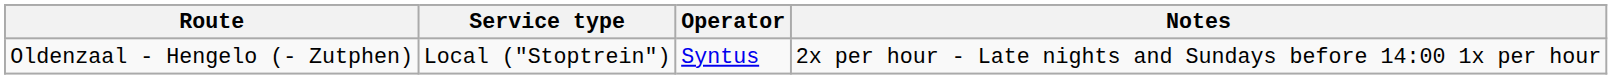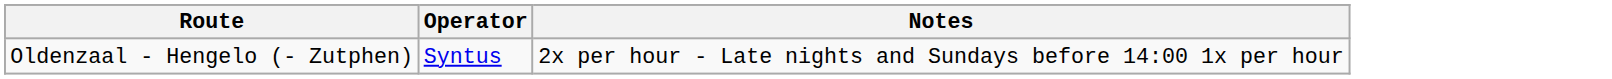- column: Service type | Local ("Stoptrein")
